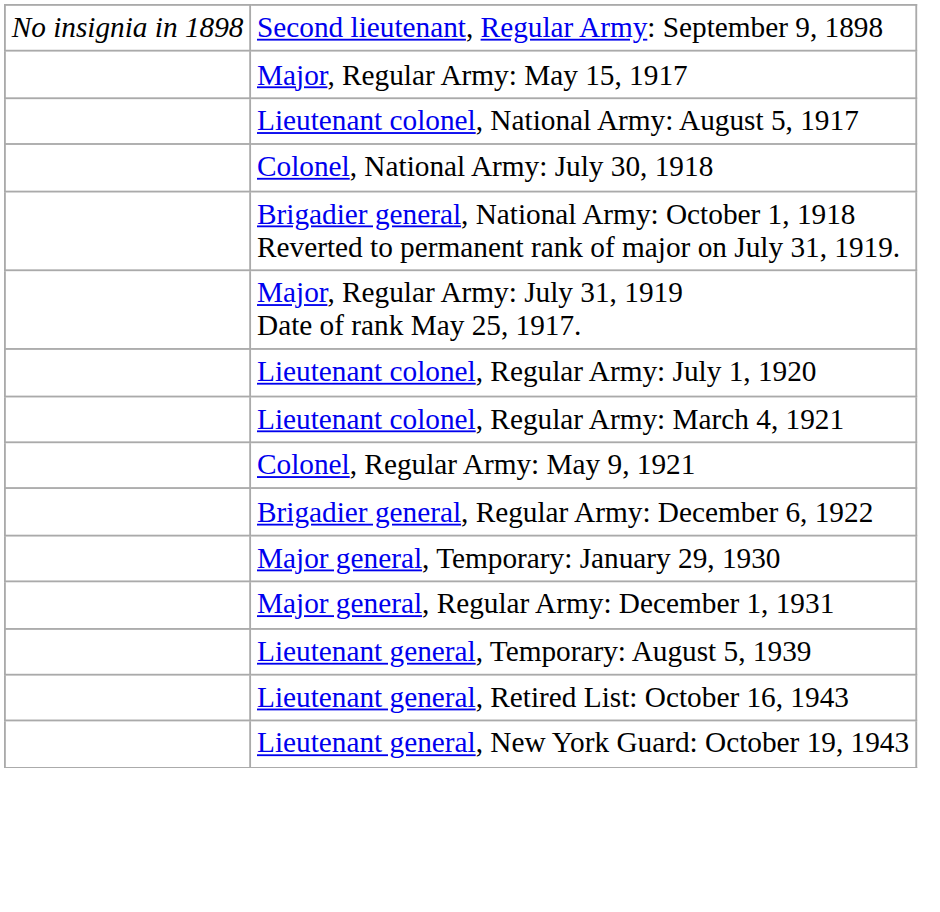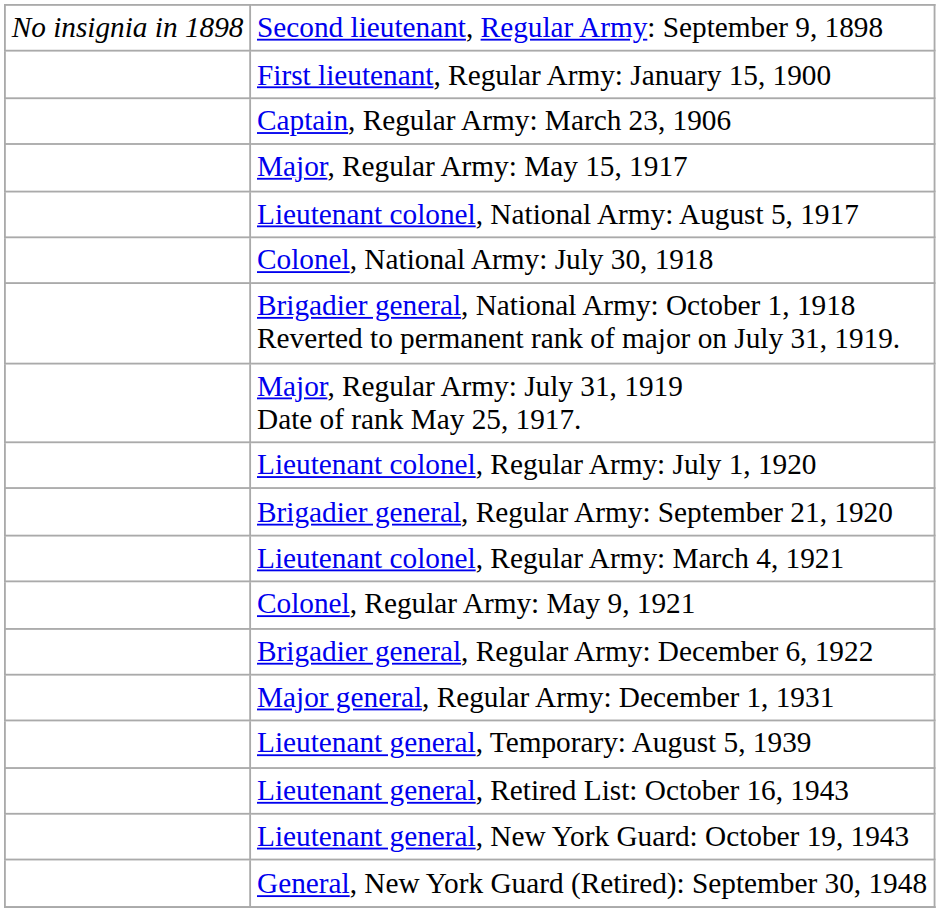+ row: First lieutenant, Regular Army: January 15, 1900
+ row: Captain, Regular Army: March 23, 1906
+ row: Brigadier general, Regular Army: September 21, 1920
- row: Major general, Temporary: January 29, 1930
+ row: General, New York Guard (Retired): September 30, 1948
